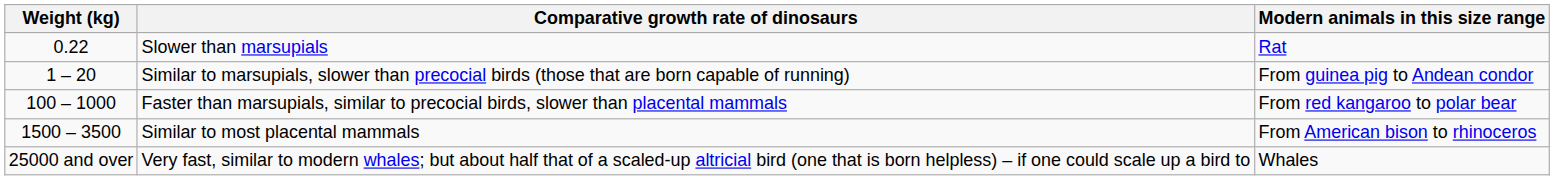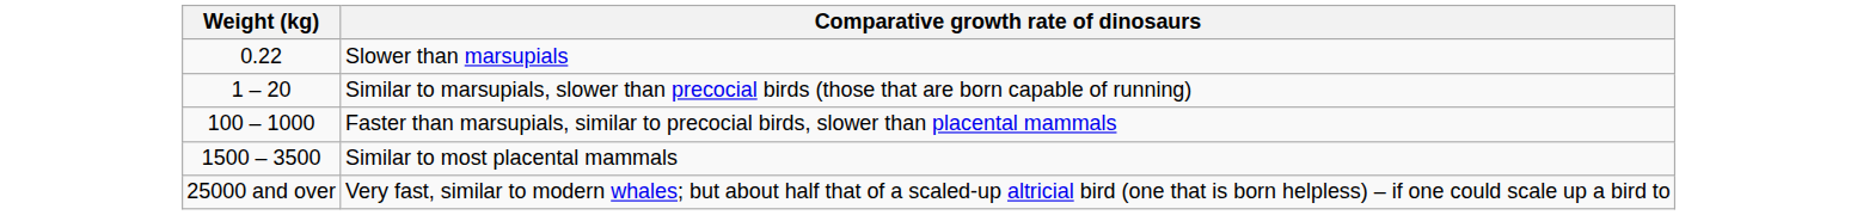- column: Modern animals in this size range | Rat | From guinea pig to Andean condor | From red kangaroo to polar bear | From American bison to rhinoceros | Whales
